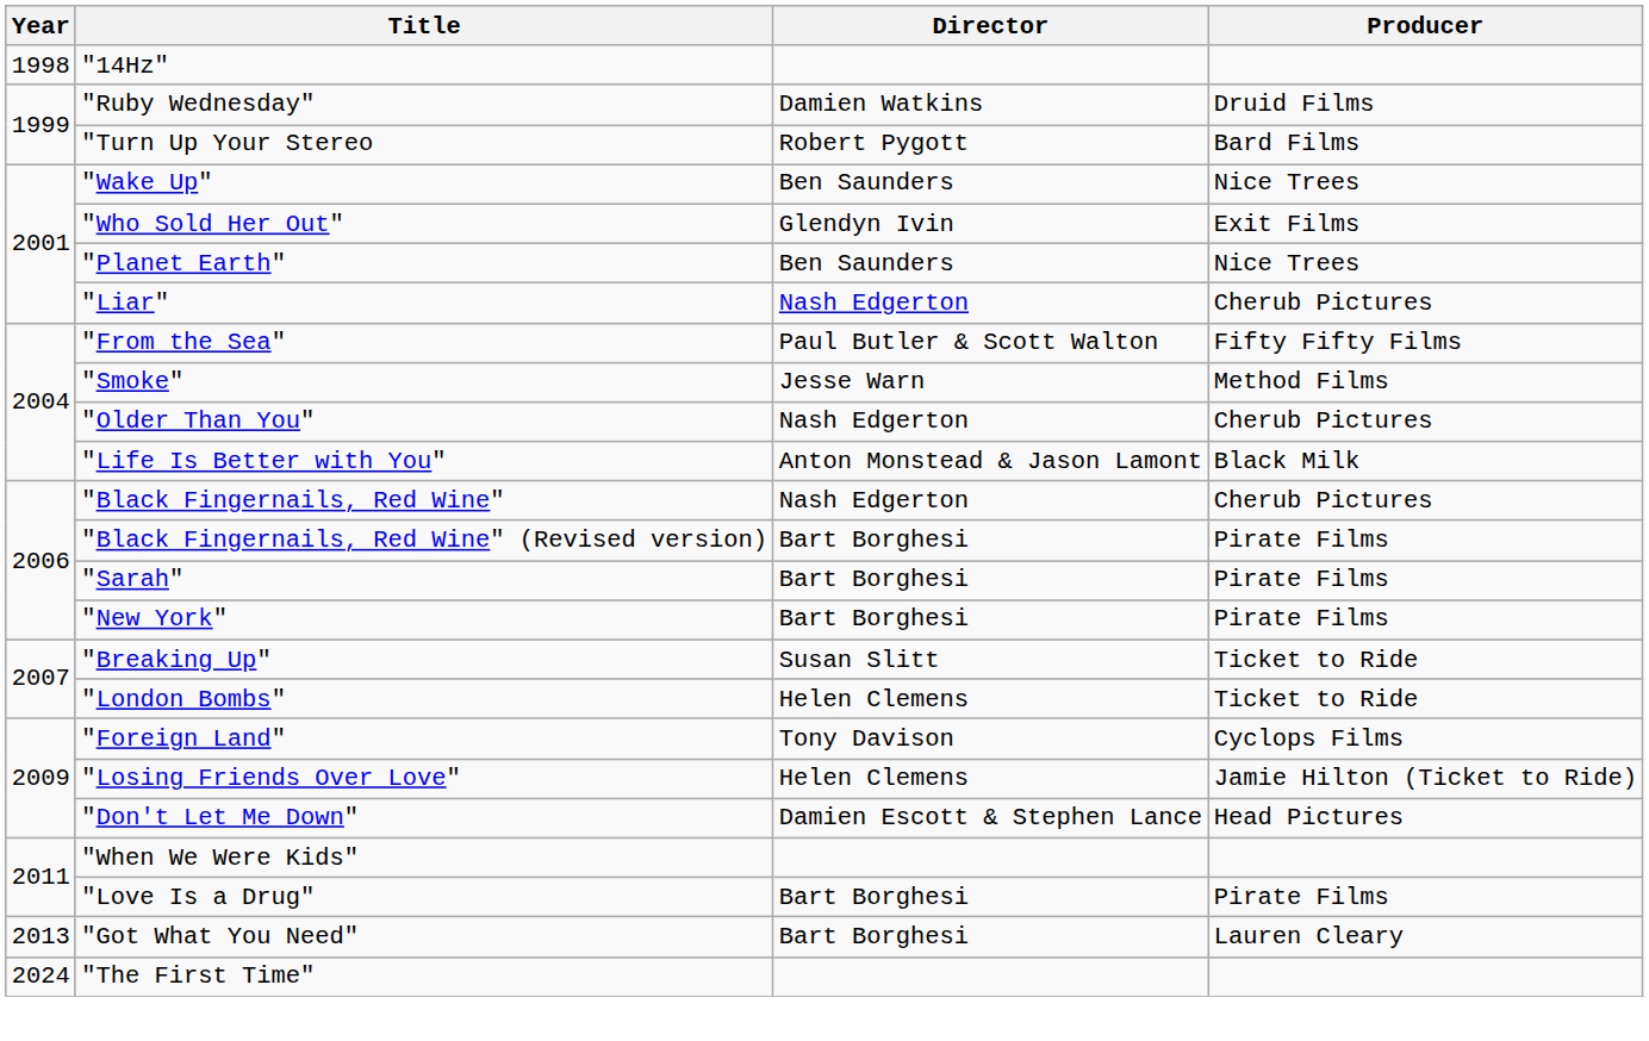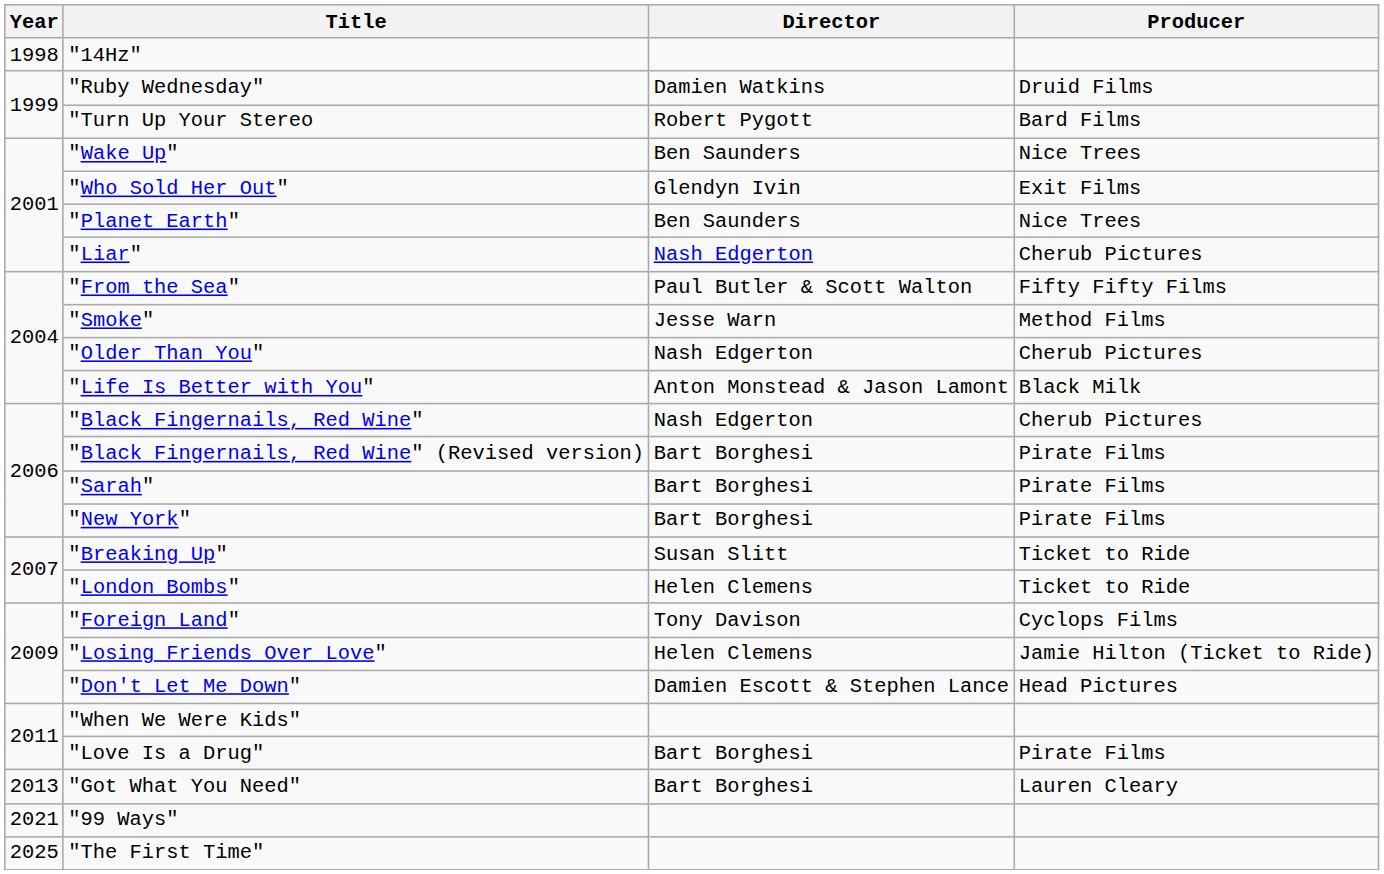+ row: 2021 | "99 Ways"
"The First Time" | Year: 2024 -> 2025
